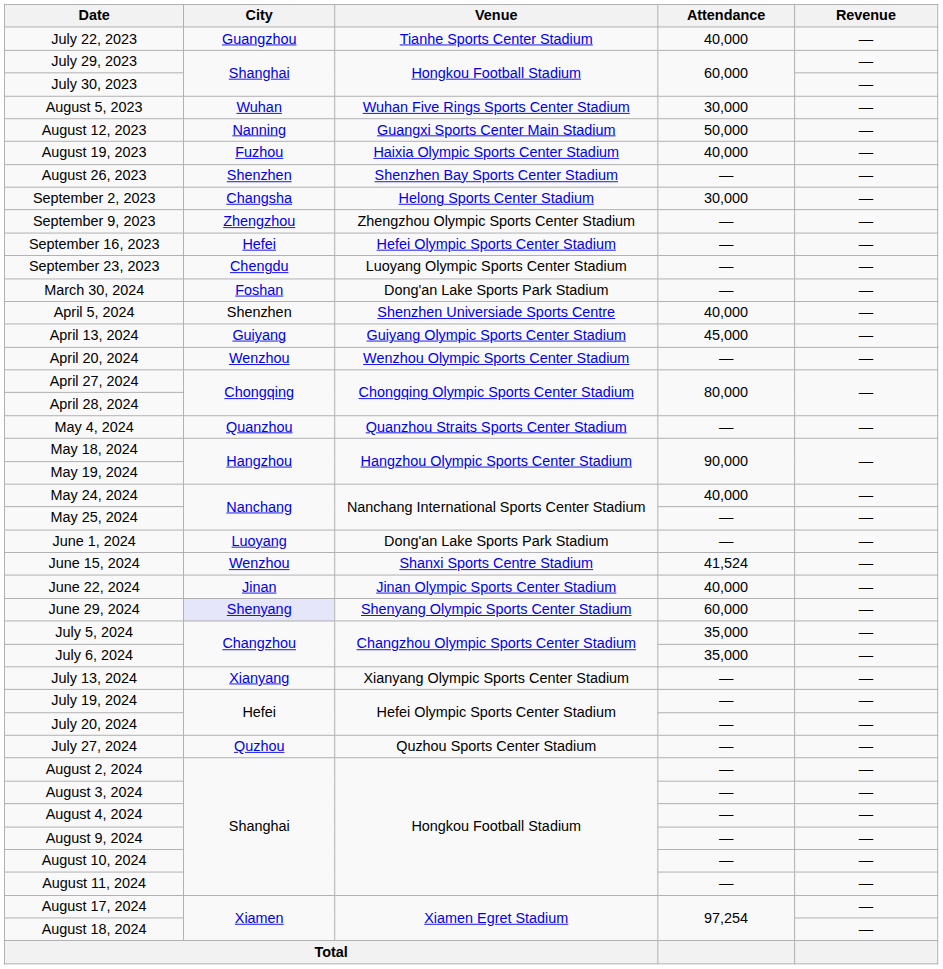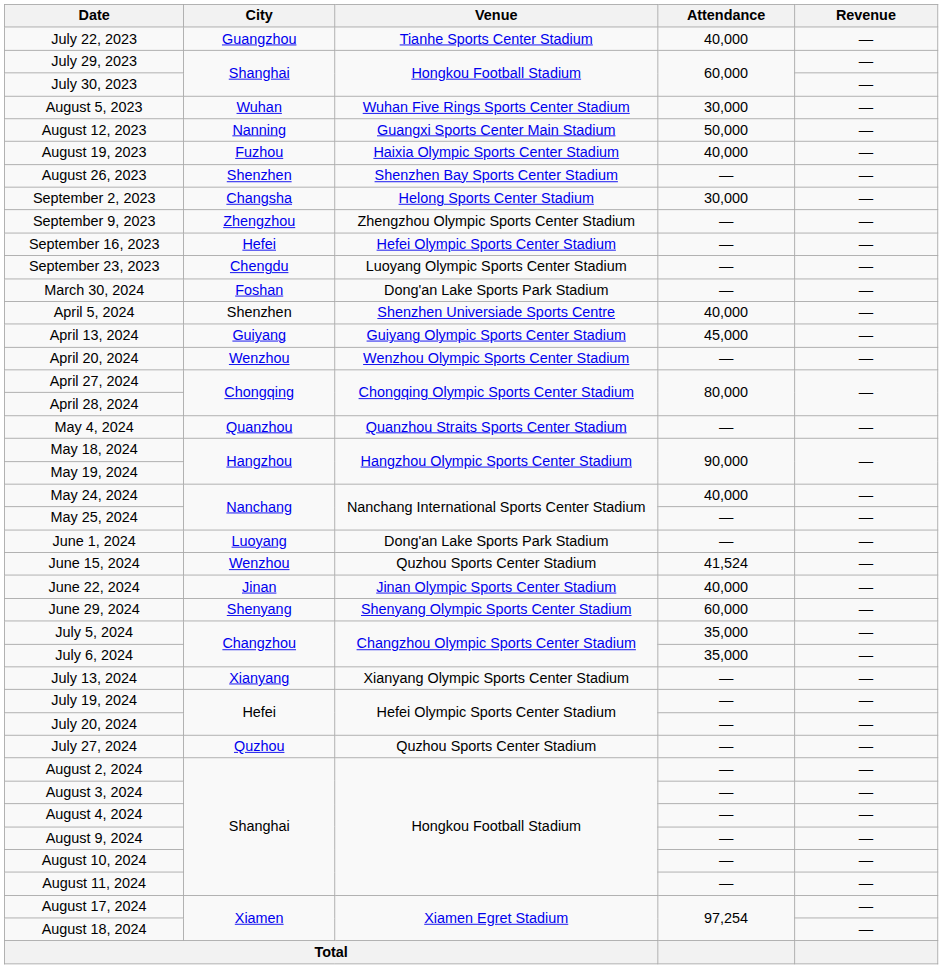June 15, 2024 | Venue: Shanxi Sports Centre Stadium -> Quzhou Sports Center Stadium
June 29, 2024 | City: lavender background -> no background
